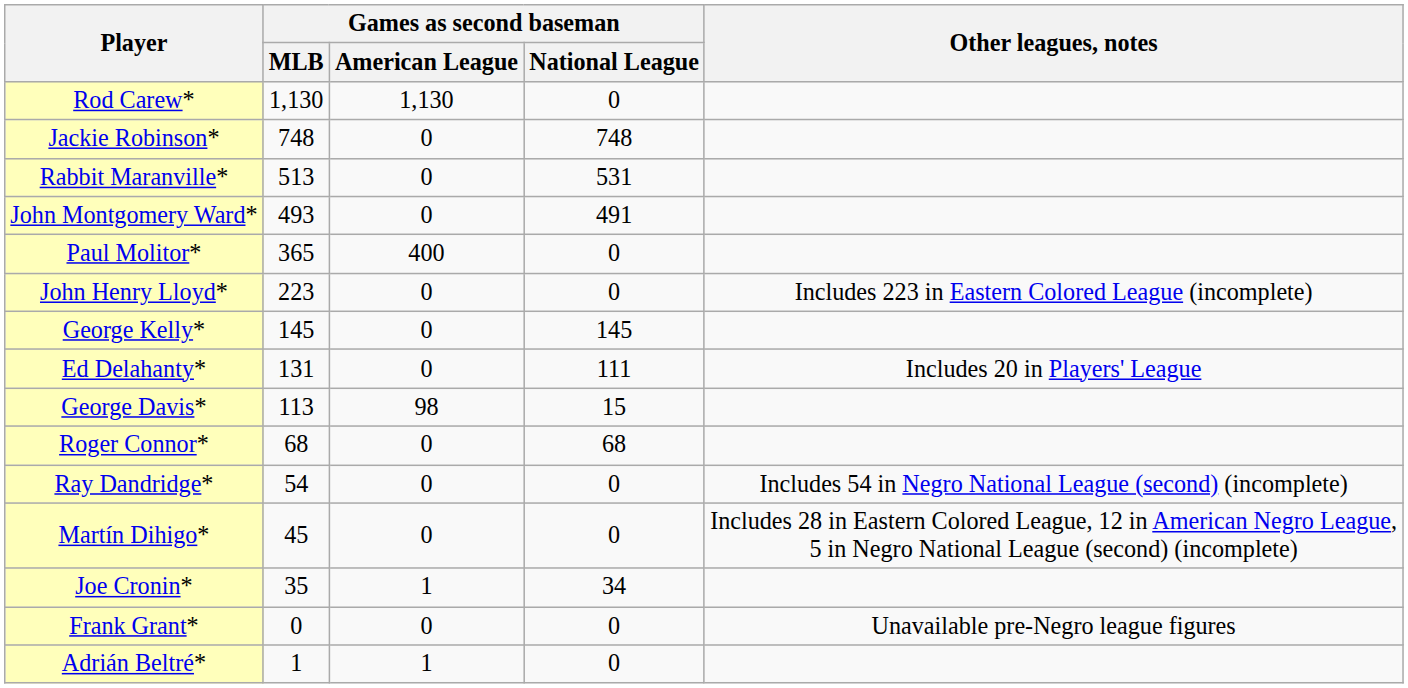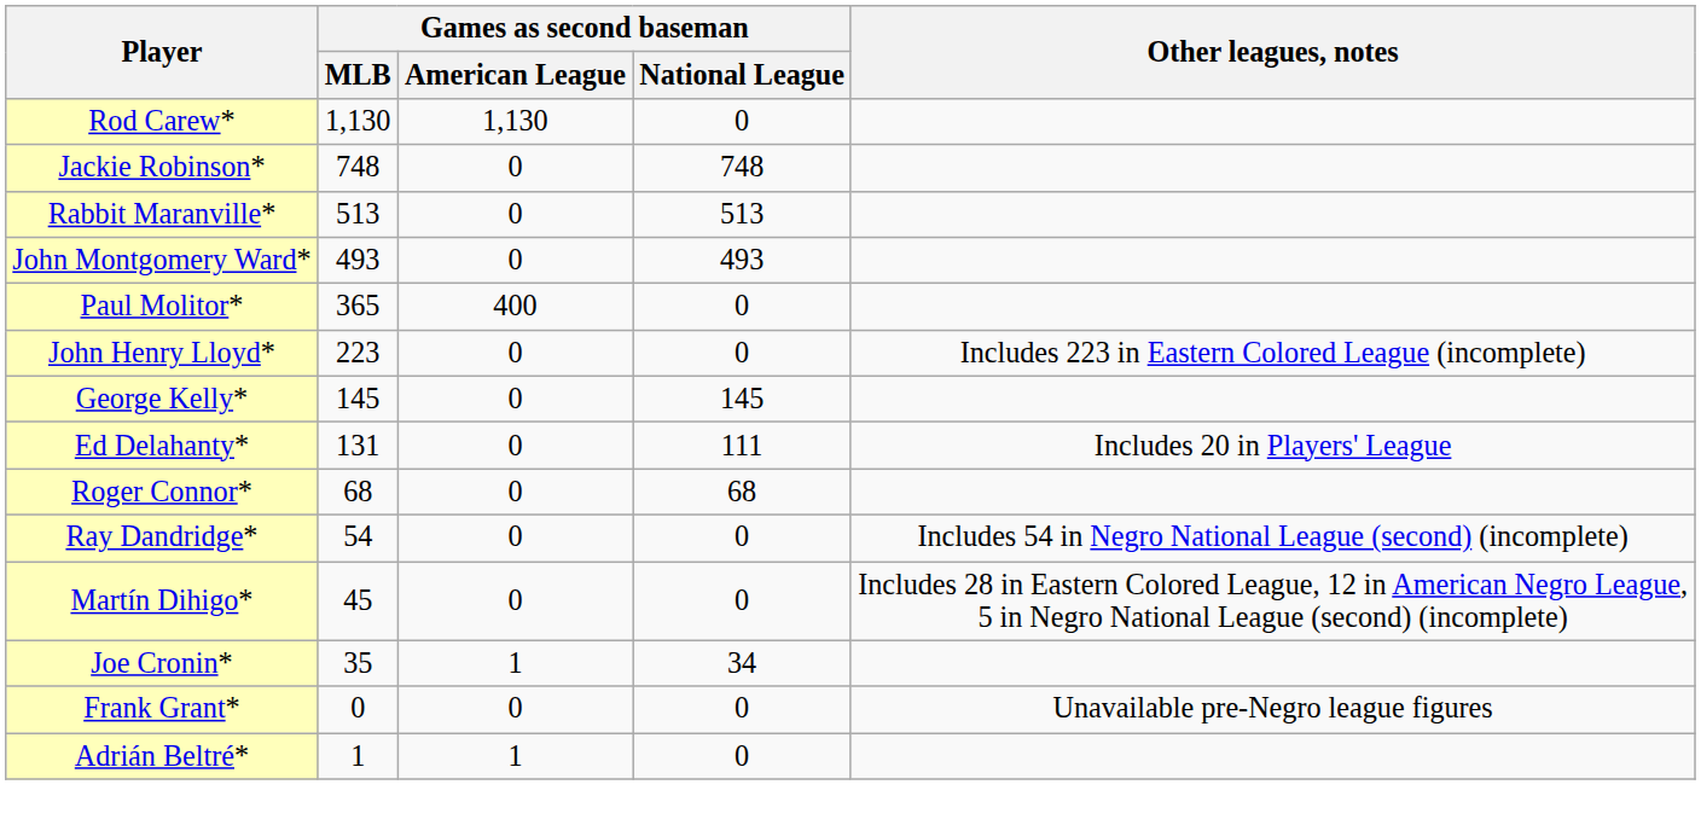Rabbit Maranville* | Games as second baseman / National League: 531 -> 513
John Montgomery Ward* | Games as second baseman / National League: 491 -> 493
- row: George Davis* | 113 | 98 | 15
